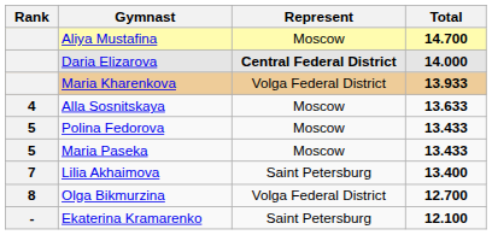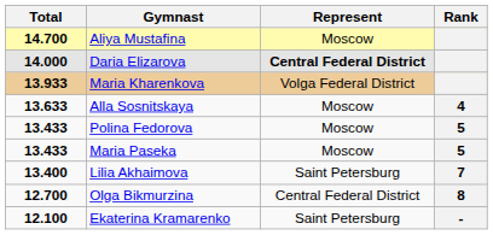columns swapped: Rank <-> Total
Olga Bikmurzina | Represent: Volga Federal District -> Central Federal District
